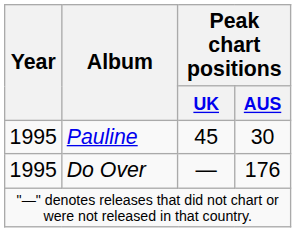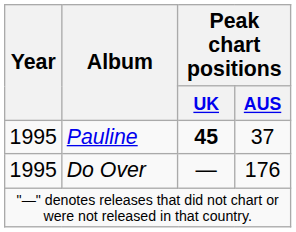Pauline | Peak chart positions / UK: normal -> bold
Pauline | Peak chart positions / AUS: 30 -> 37
